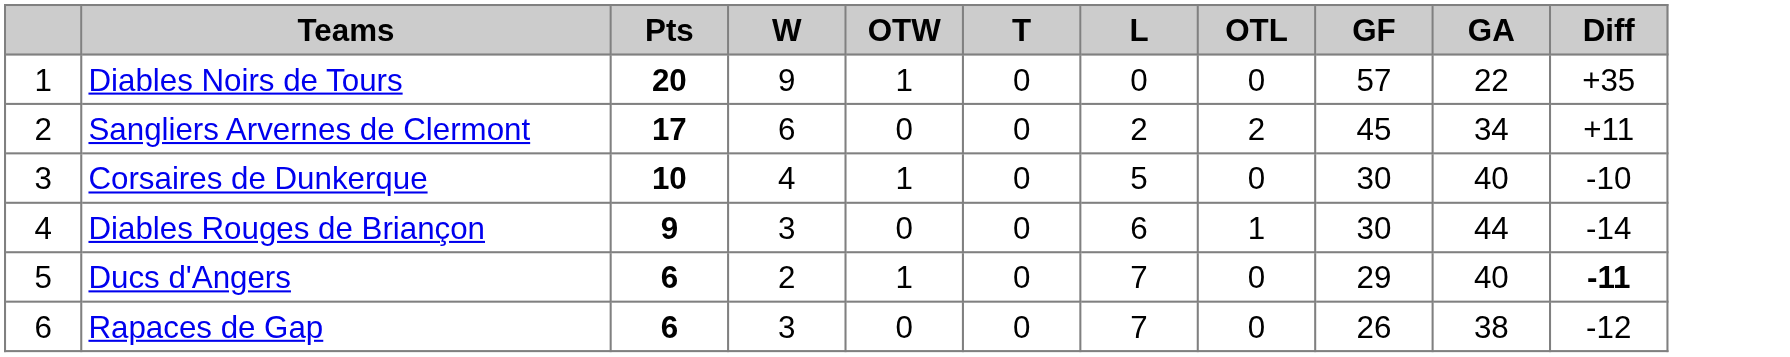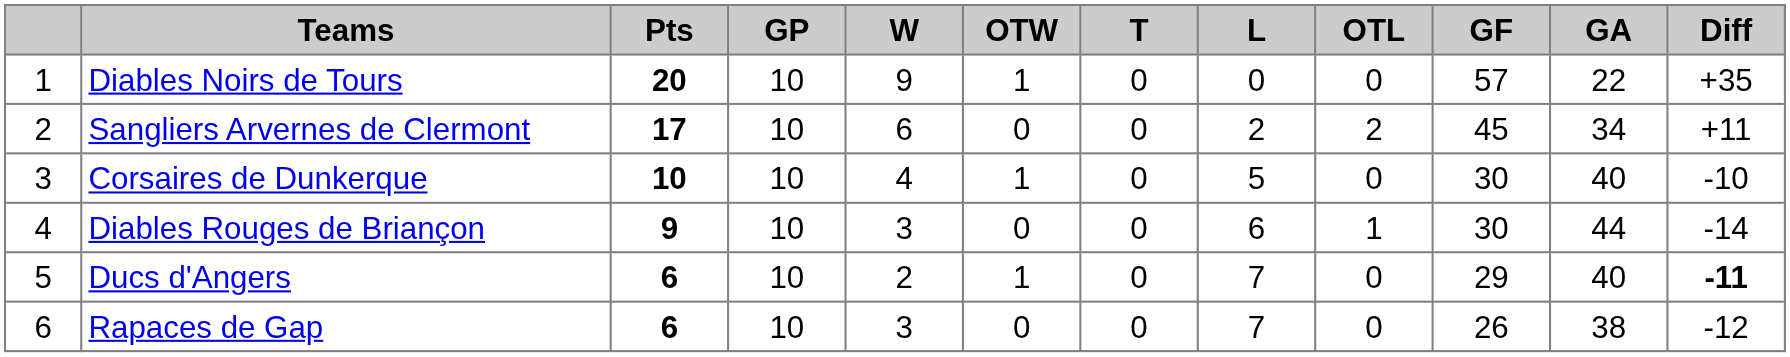+ column: GP | 10 | 10 | 10 | 10 | 10 | 10
